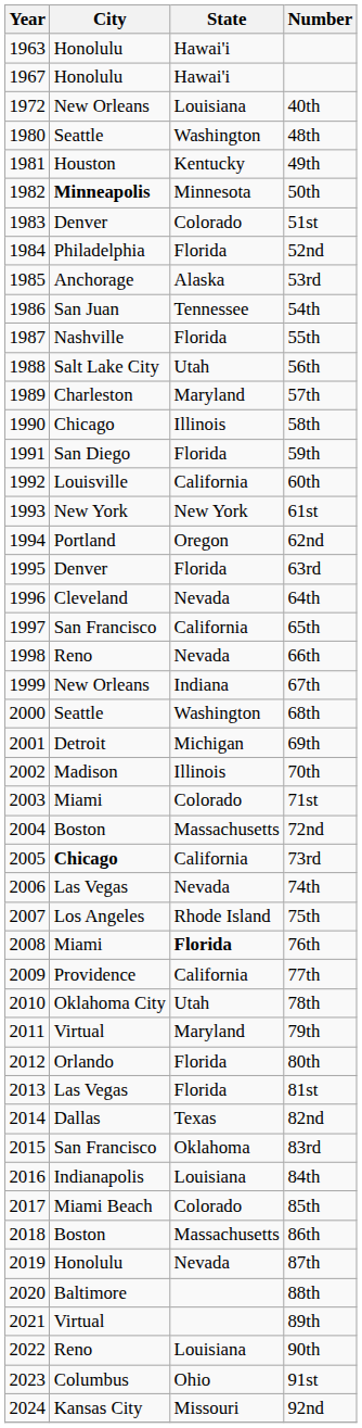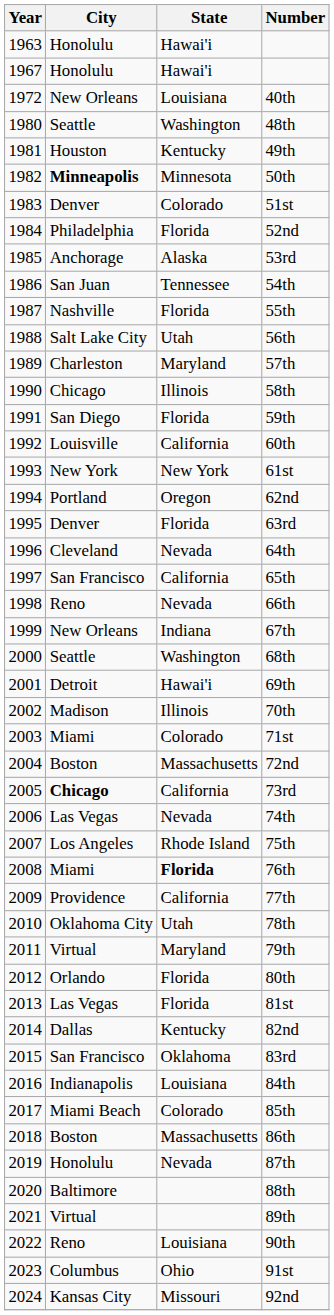69th | State: Michigan -> Hawai'i
82nd | State: Texas -> Kentucky
